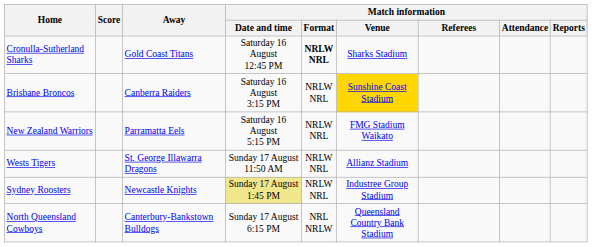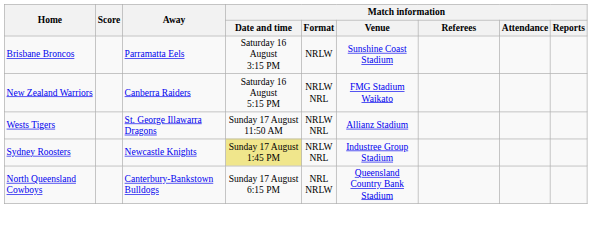- row: Cronulla-Sutherland Sharks | Gold Coast Titans | Saturday 16 August 12:45 PM | NRLW NRL | Sharks Stadium
Brisbane Broncos | Away: Canberra Raiders -> Parramatta Eels
Brisbane Broncos | Match information / Format: NRLW NRL -> NRLW
Brisbane Broncos | Match information / Venue: gold background -> no background
New Zealand Warriors | Away: Parramatta Eels -> Canberra Raiders
